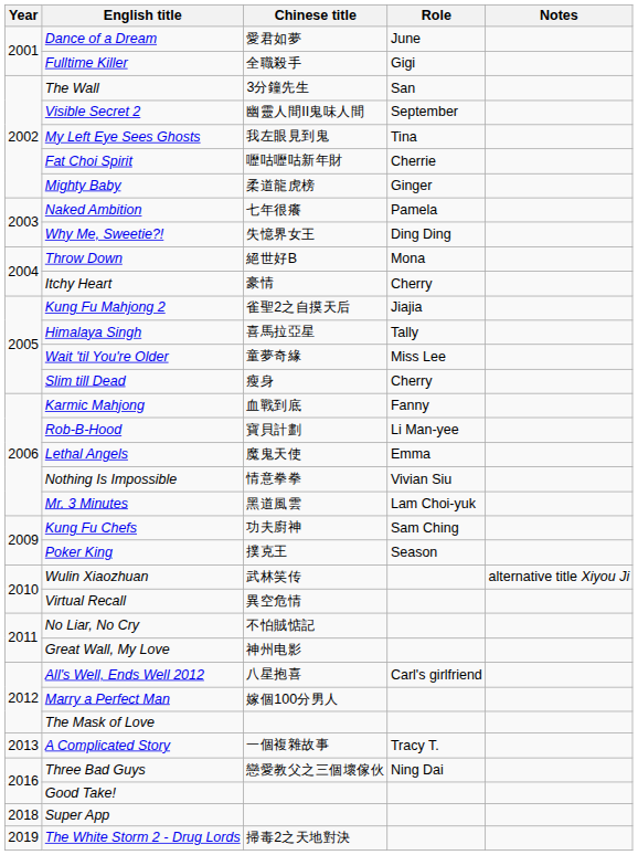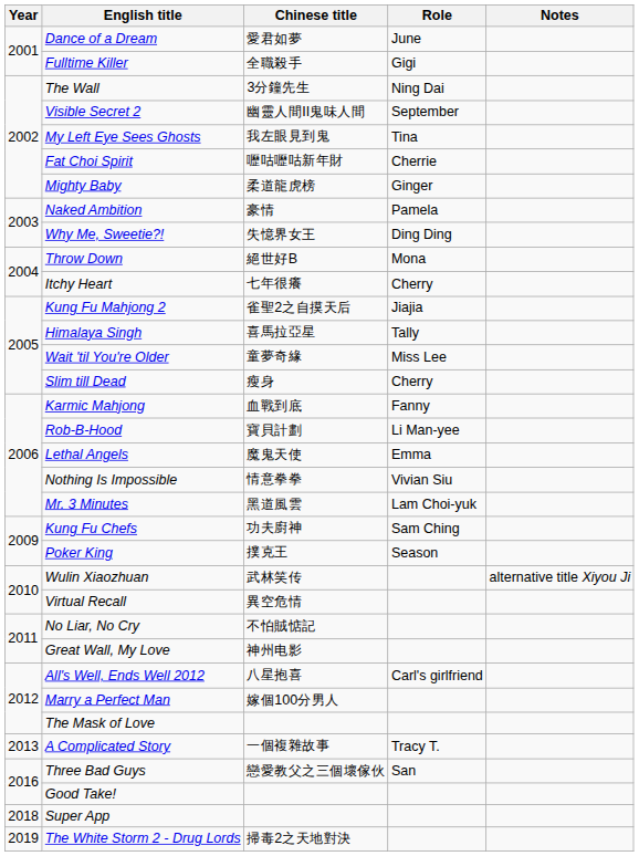The Wall | Role: San -> Ning Dai
Naked Ambition | Chinese title: 七年很癢 -> 豪情
Itchy Heart | Chinese title: 豪情 -> 七年很癢
Three Bad Guys | Role: Ning Dai -> San
